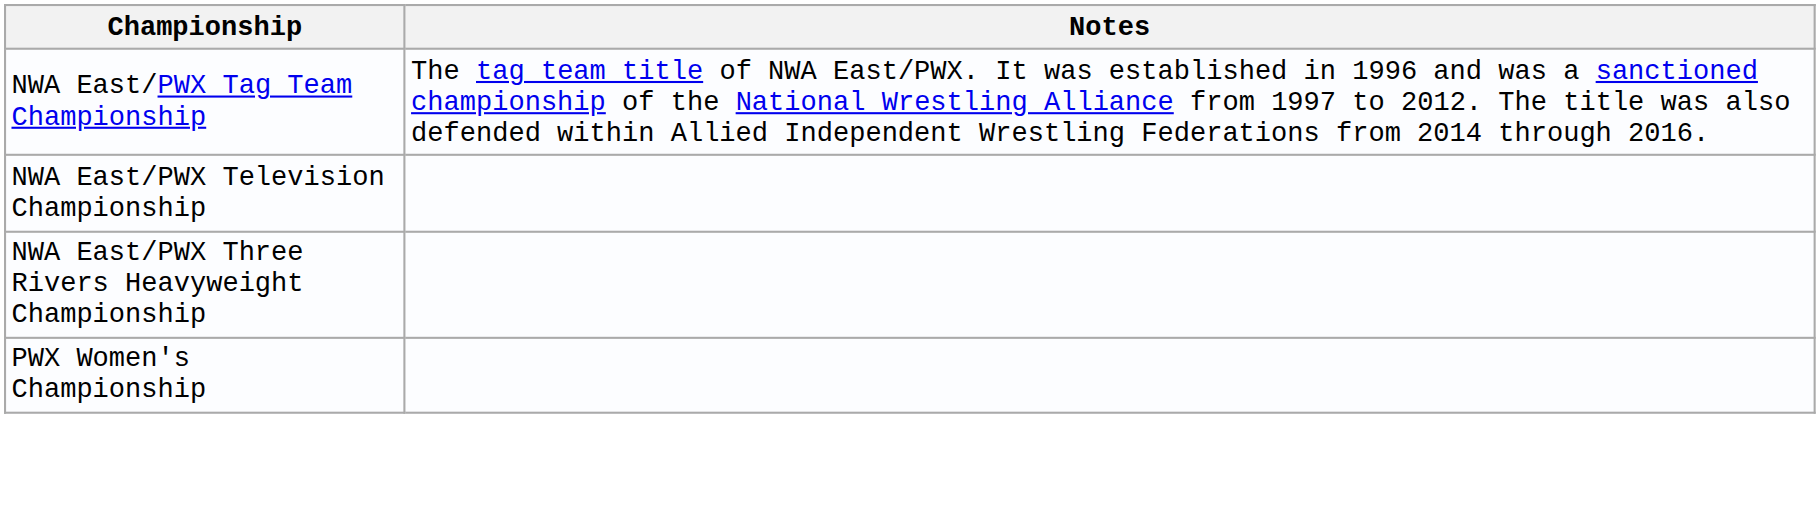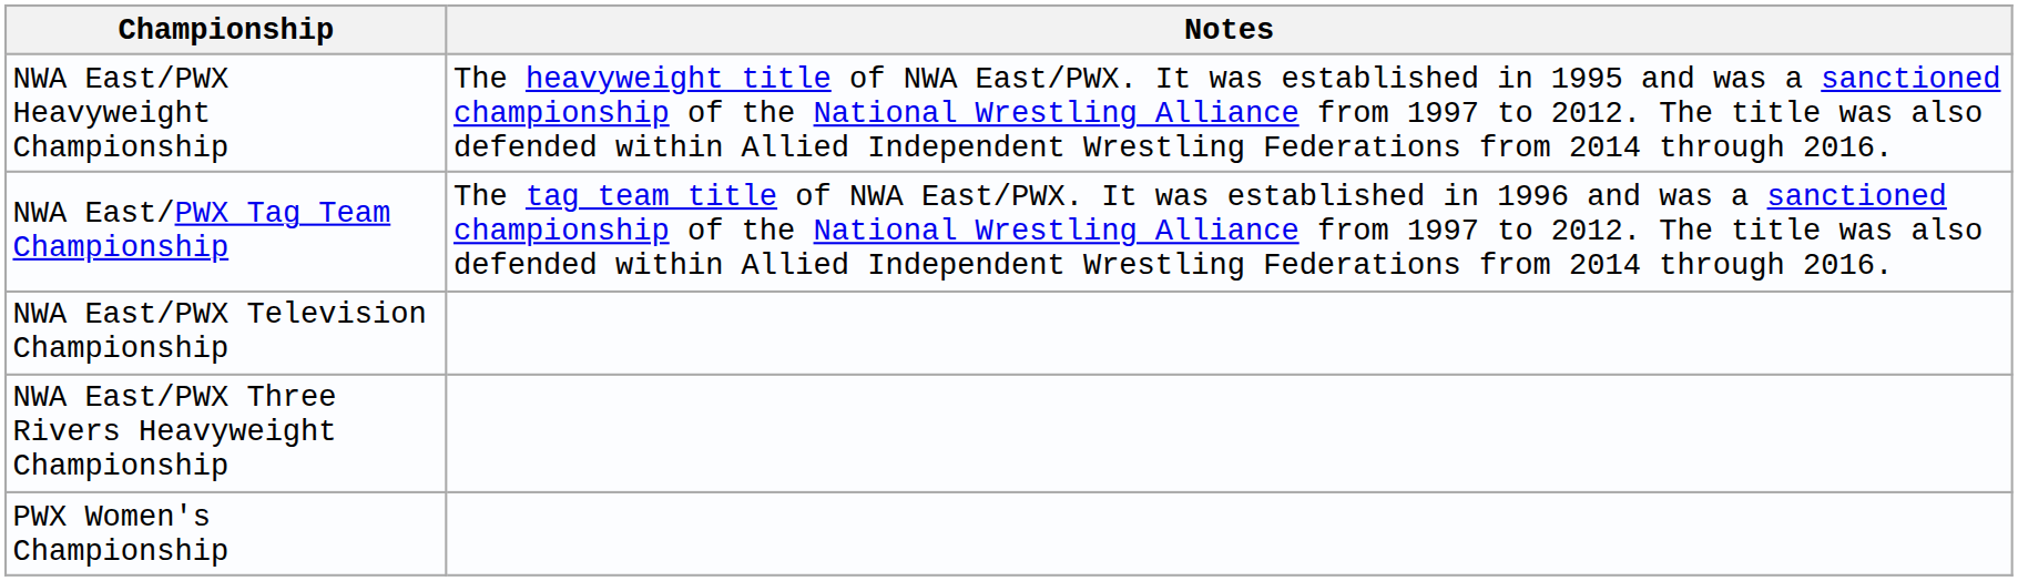+ row: NWA East/PWX Heavyweight Championship | The heavyweight title of NWA East/PWX. It was established in 1995 and was a sanctioned championship of the National Wrestling Alliance from 1997 to 2012. The title was also defended within Allied Independent Wrestling Federations from 2014 through 2016.
